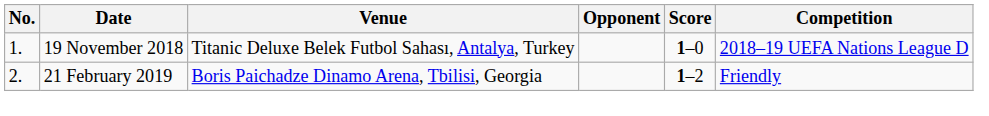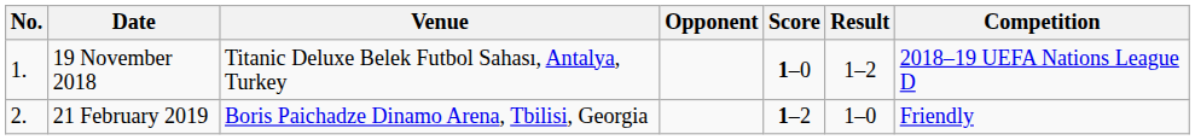+ column: Result | 1–2 | 1–0
